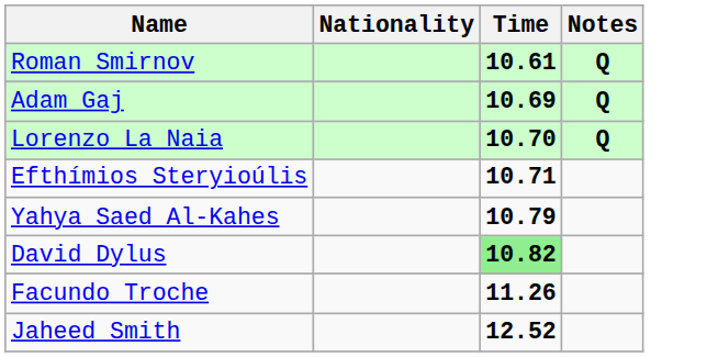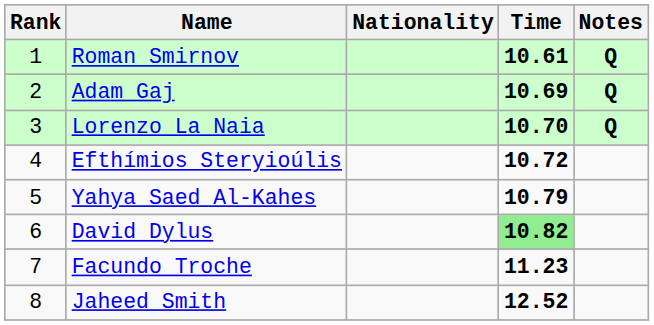+ column: Rank | 1 | 2 | 3 | 4 | 5 | 6 | 7 | 8
Efthímios Steryioúlis | Time: 10.71 -> 10.72
Facundo Troche | Time: 11.26 -> 11.23
